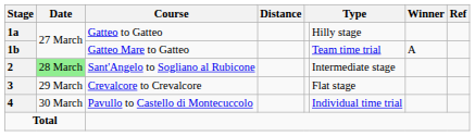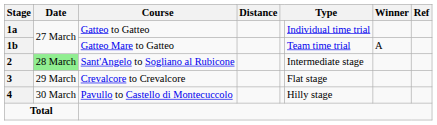Gatteo to Gatteo | column 6: Hilly stage -> Individual time trial
Pavullo to Castello di Montecuccolo | column 6: Individual time trial -> Hilly stage
